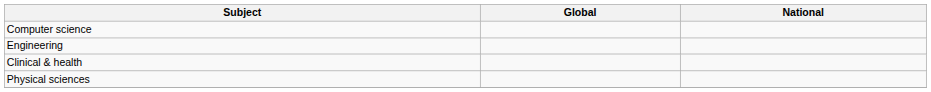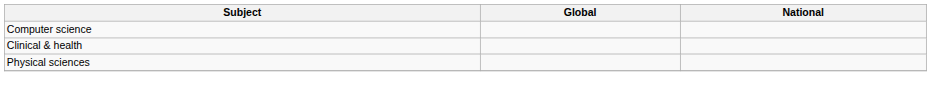- row: Engineering
